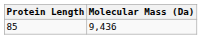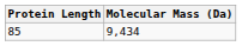85 | Molecular Mass (Da): 9,436 -> 9,434
